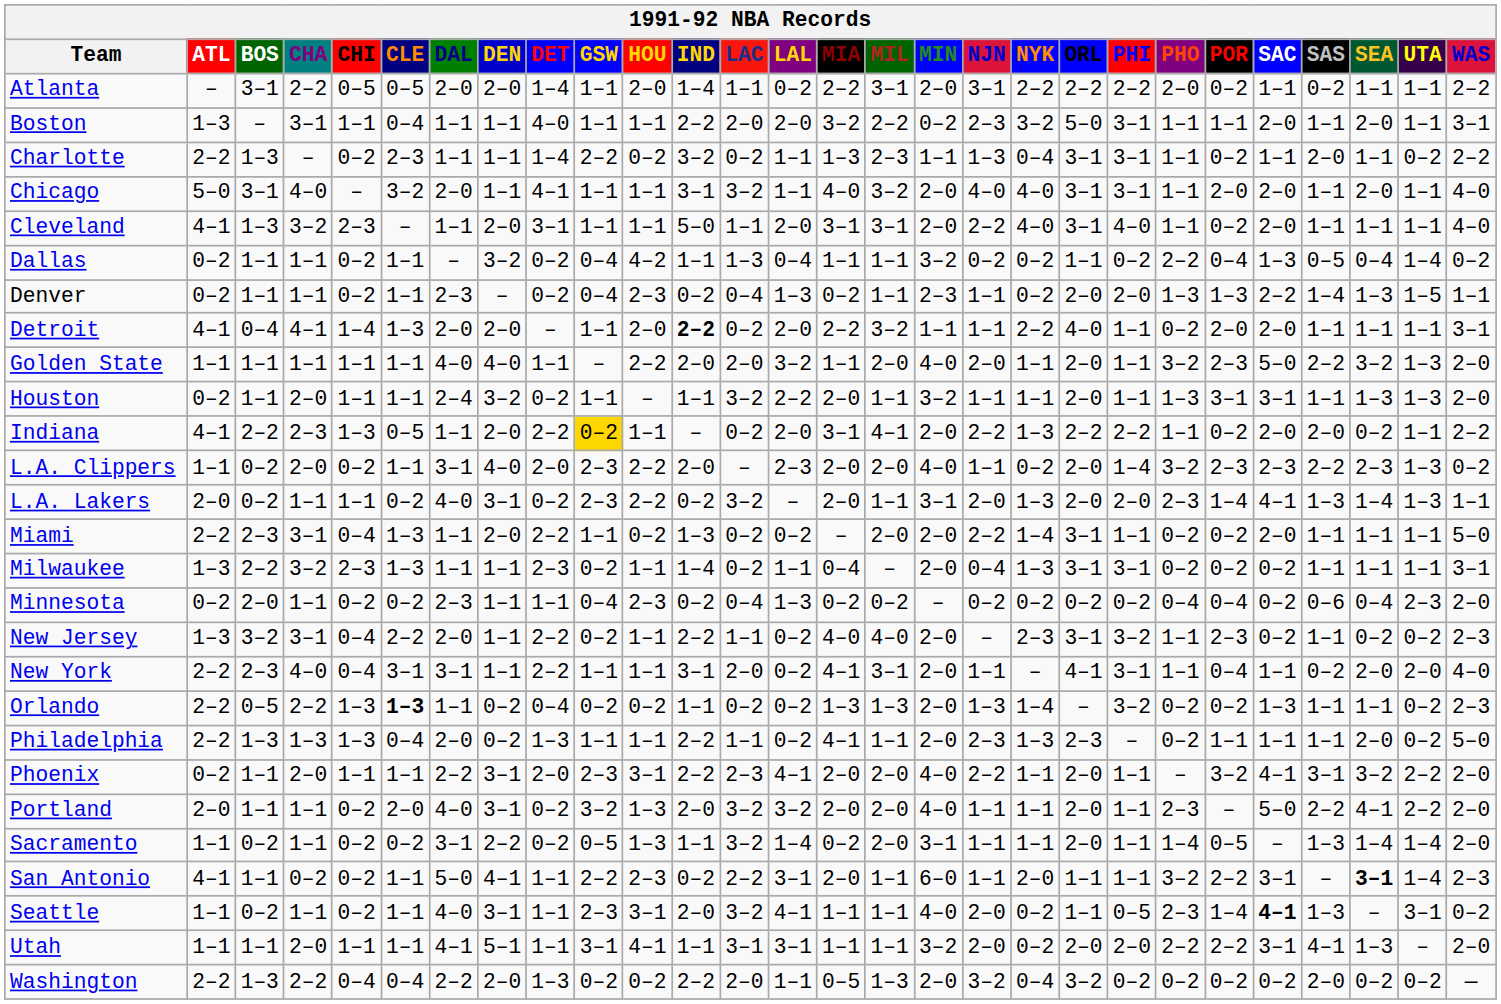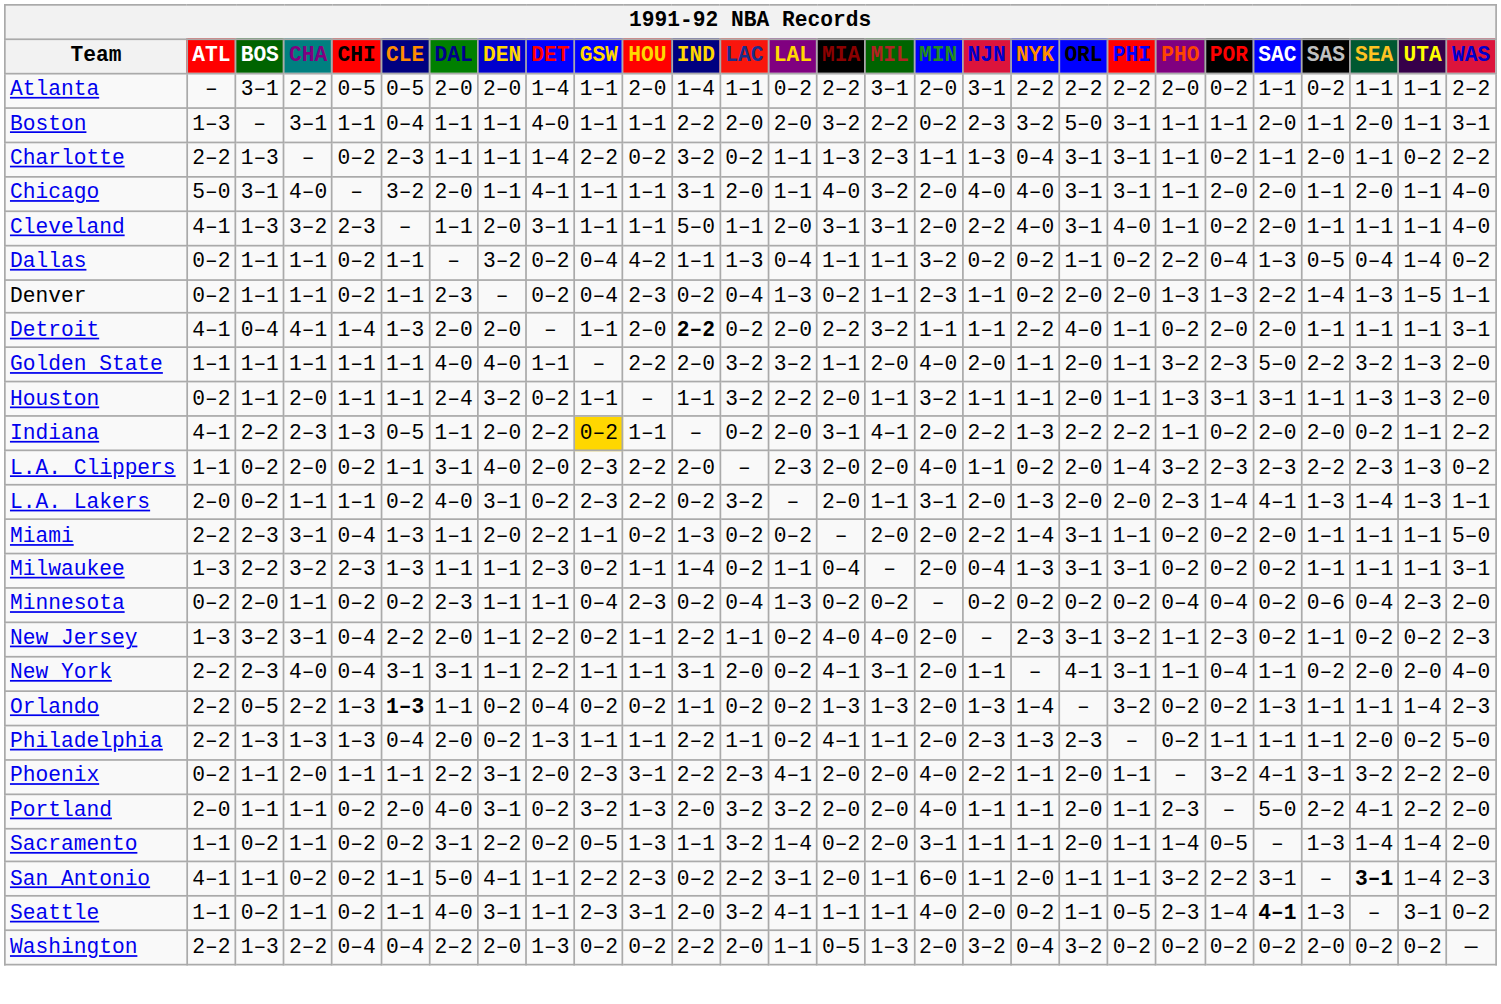Chicago | LAC: 3–2 -> 2–0
Golden State | LAC: 2–0 -> 3–2
Orlando | UTA: 0–2 -> 1–4
- row: Utah | 1–1 | 1–1 | 2–0 | 1–1 | 1–1 | 4–1 | 5–1 | 1–1 | 3–1 | 4–1 | 1–1 | 3–1 | 3–1 | 1–1 | 1–1 | 3–2 | 2–0 | 0–2 | 2–0 | 2–0 | 2–2 | 2–2 | 3–1 | 4–1 | 1–3 | – | 2–0
